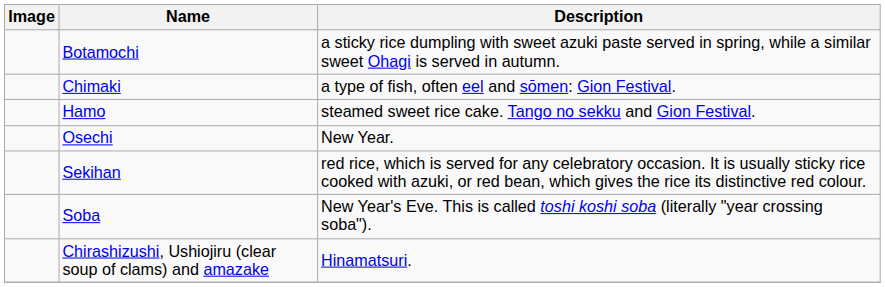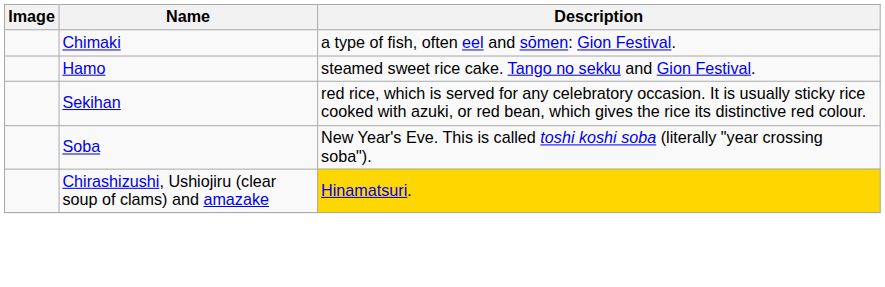- row: Botamochi | a sticky rice dumpling with sweet azuki paste served in spring, while a similar sweet Ohagi is served in autumn.
- row: Osechi | New Year.
Chirashizushi, Ushiojiru (clear soup of clams) and amazake | Description: no background -> gold background
